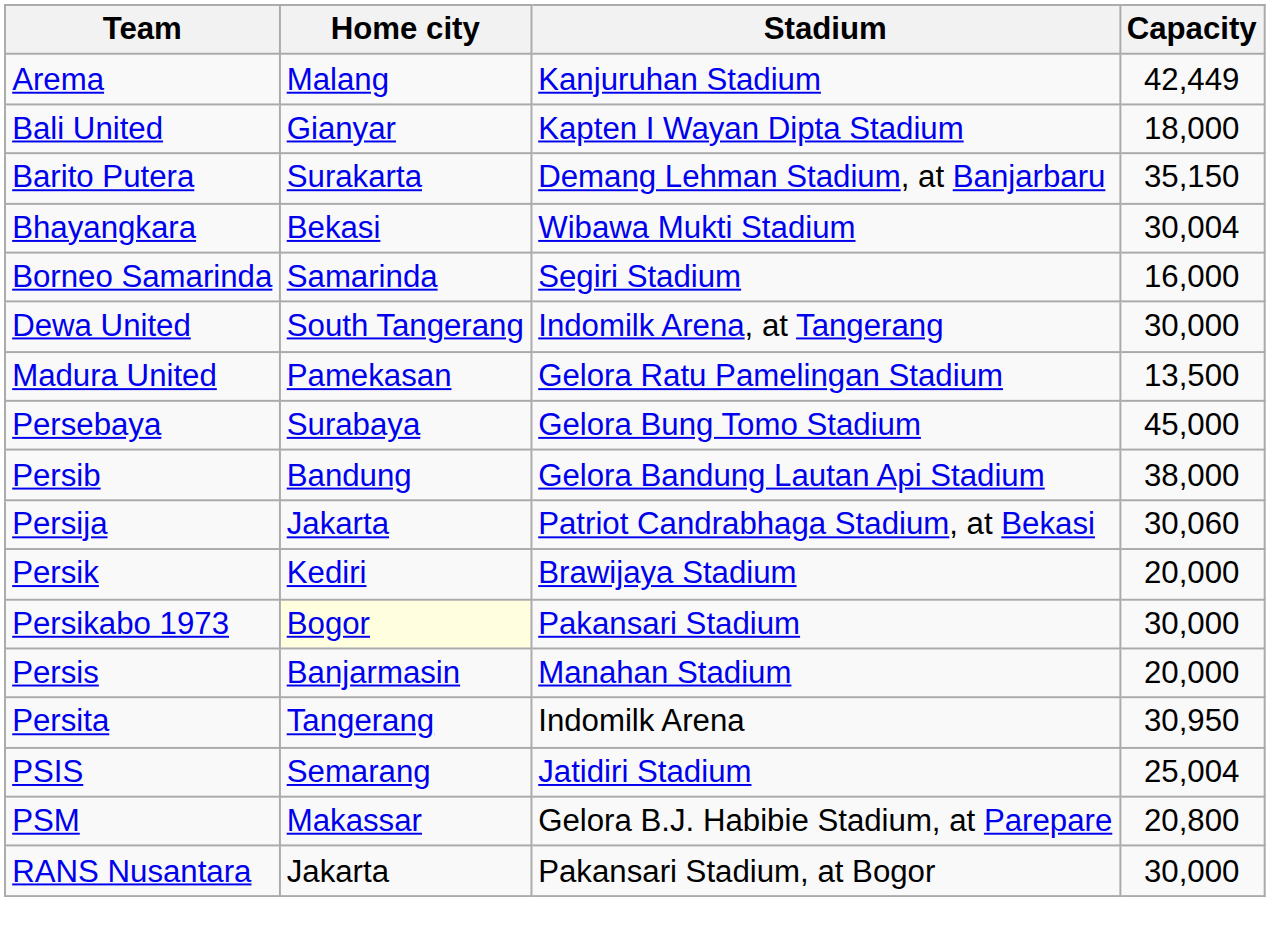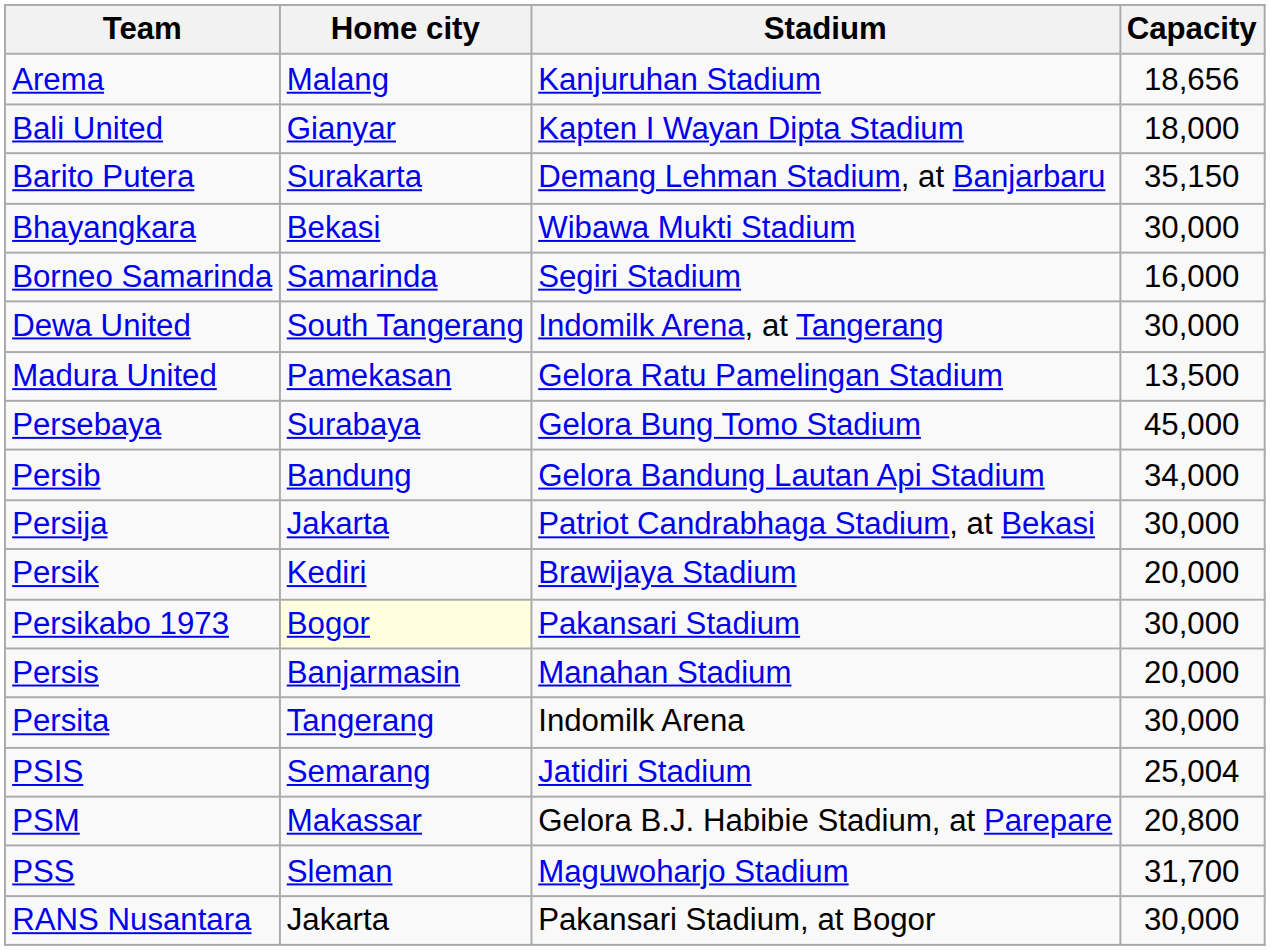Arema | Capacity: 42,449 -> 18,656
Bhayangkara | Capacity: 30,004 -> 30,000
Persib | Capacity: 38,000 -> 34,000
Persija | Capacity: 30,060 -> 30,000
Persita | Capacity: 30,950 -> 30,000
+ row: PSS | Sleman | Maguwoharjo Stadium | 31,700
